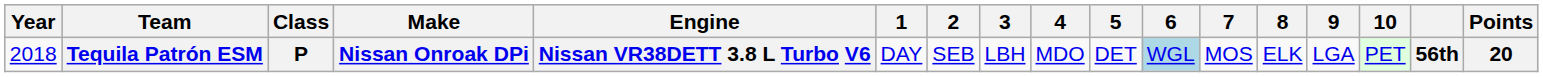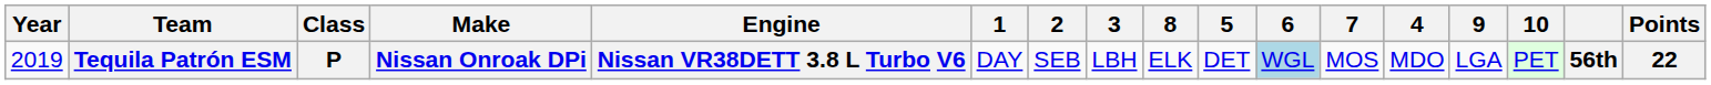columns swapped: 4 <-> 8
Tequila Patrón ESM | Year: 2018 -> 2019
Tequila Patrón ESM | Points: 20 -> 22
